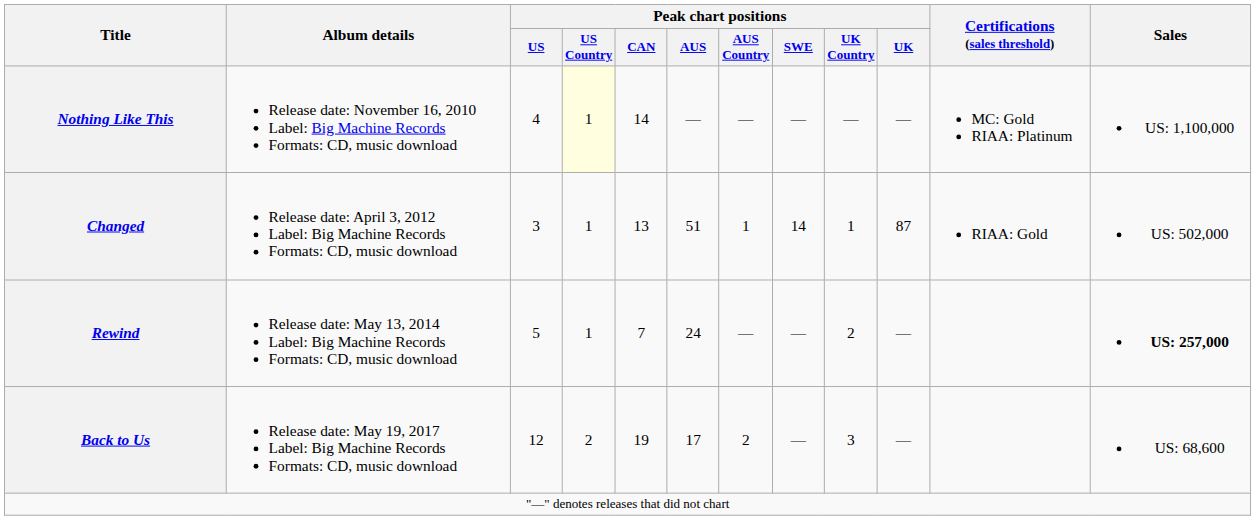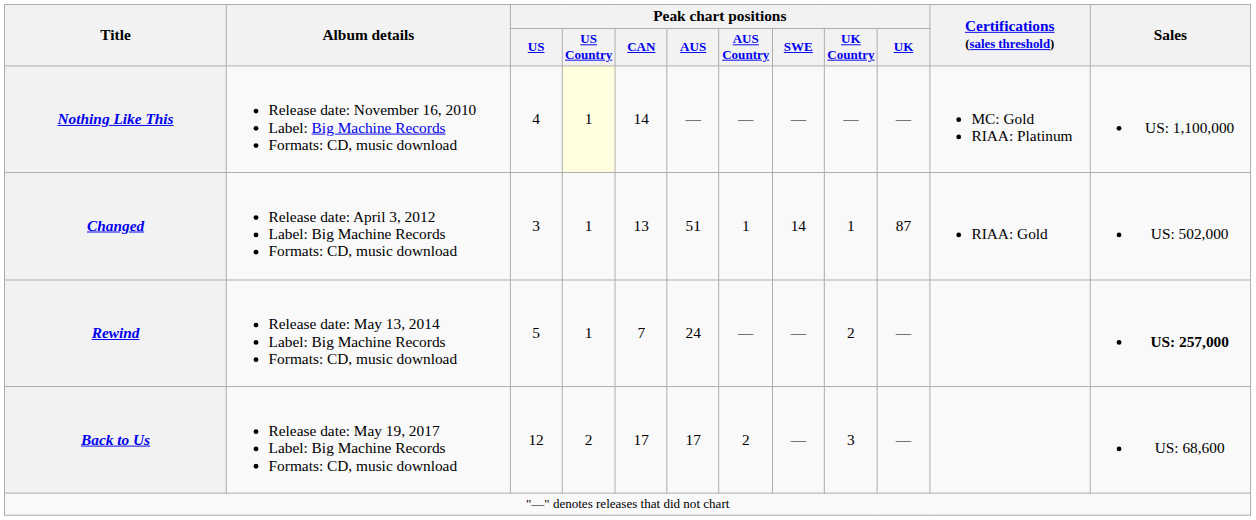Back to Us | Peak chart positions / CAN: 19 -> 17
